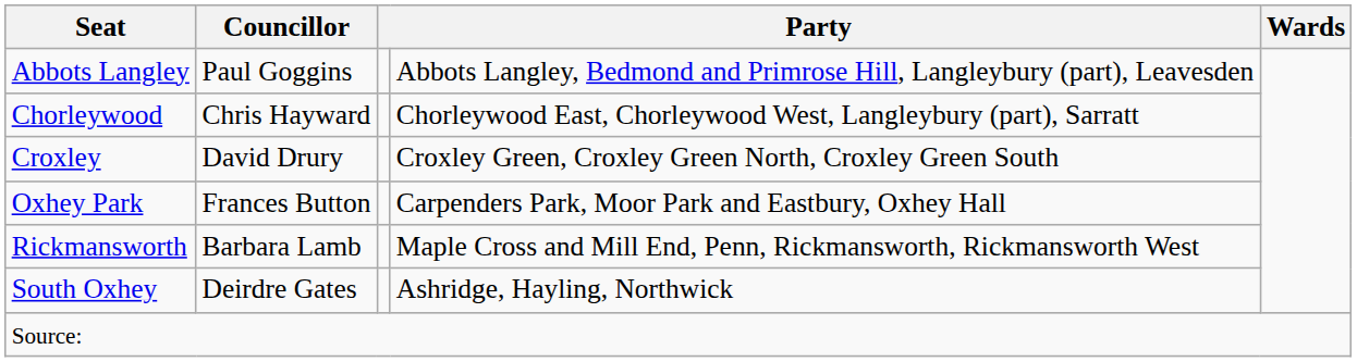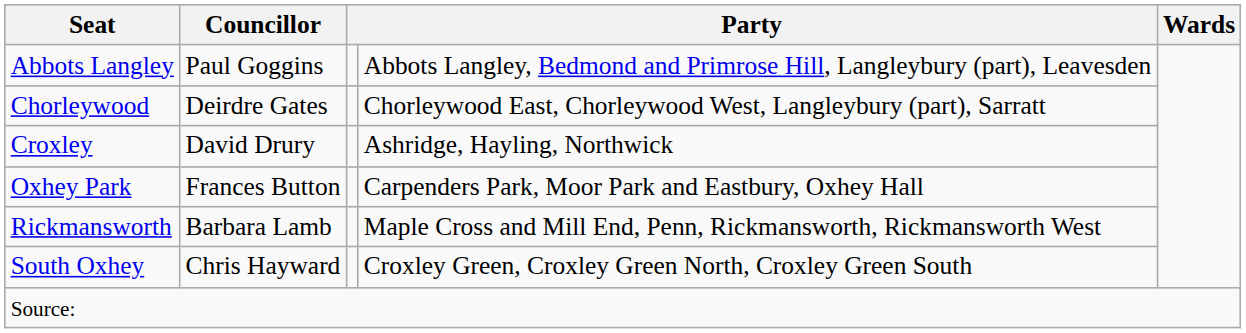Chorleywood | Councillor: Chris Hayward -> Deirdre Gates
Croxley | column 4: Croxley Green, Croxley Green North, Croxley Green South -> Ashridge, Hayling, Northwick
South Oxhey | Councillor: Deirdre Gates -> Chris Hayward
South Oxhey | column 4: Ashridge, Hayling, Northwick -> Croxley Green, Croxley Green North, Croxley Green South
